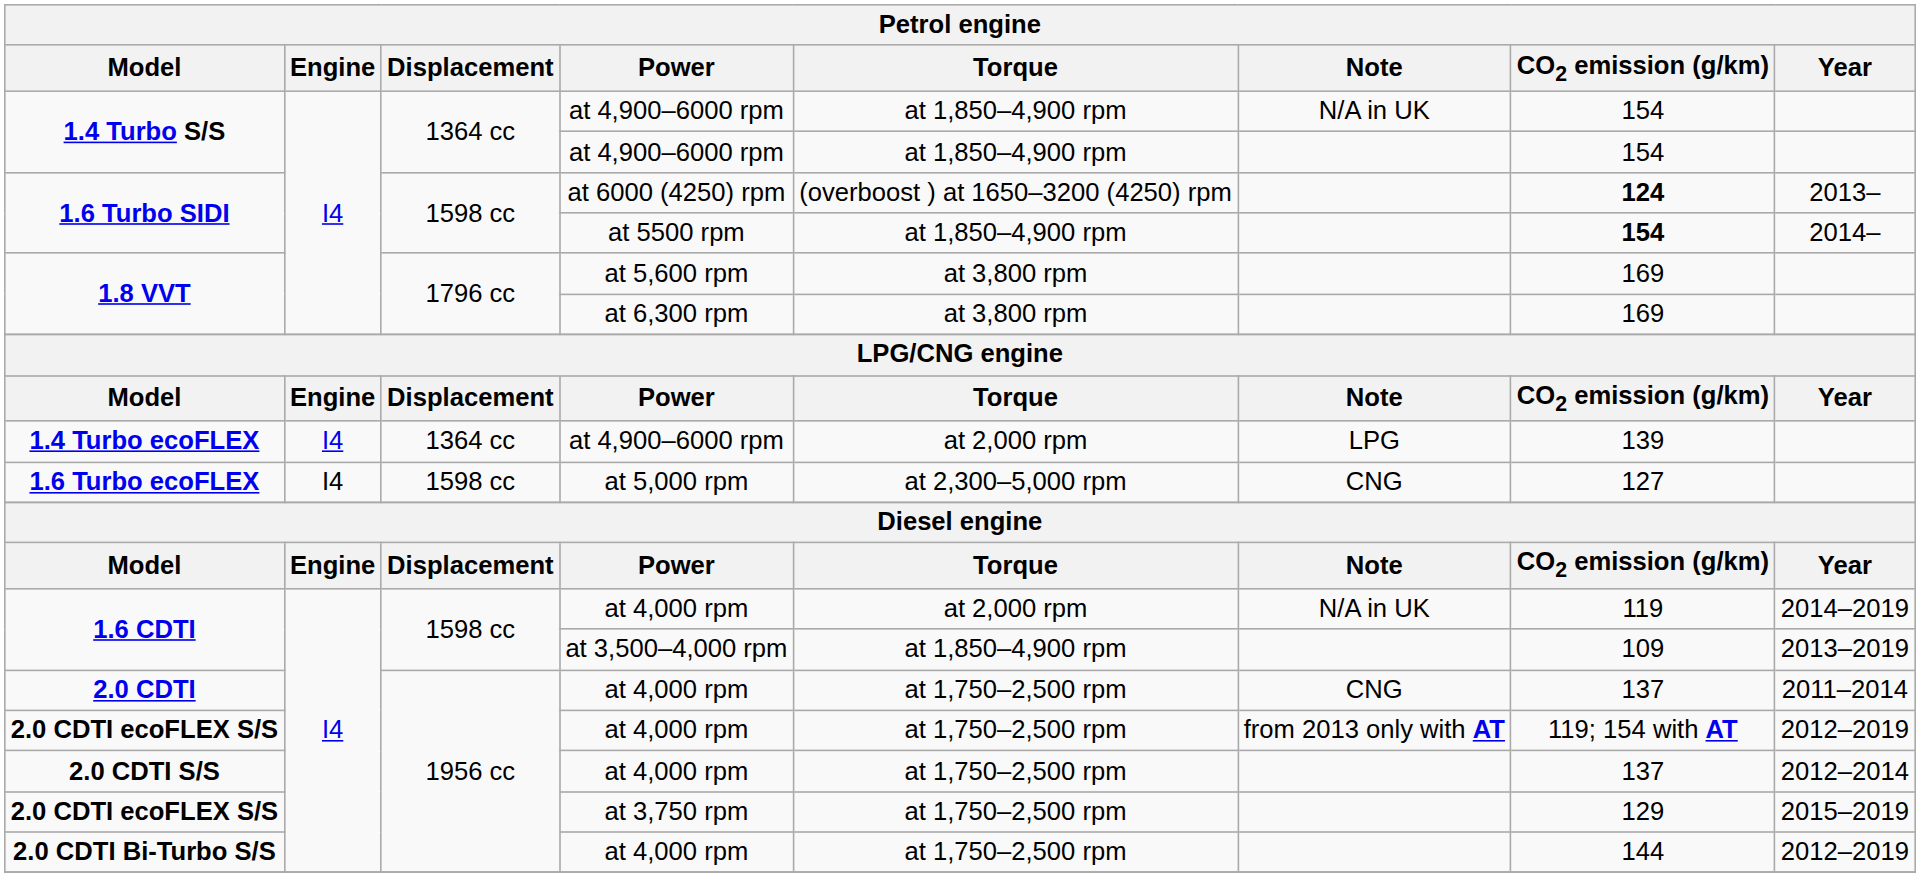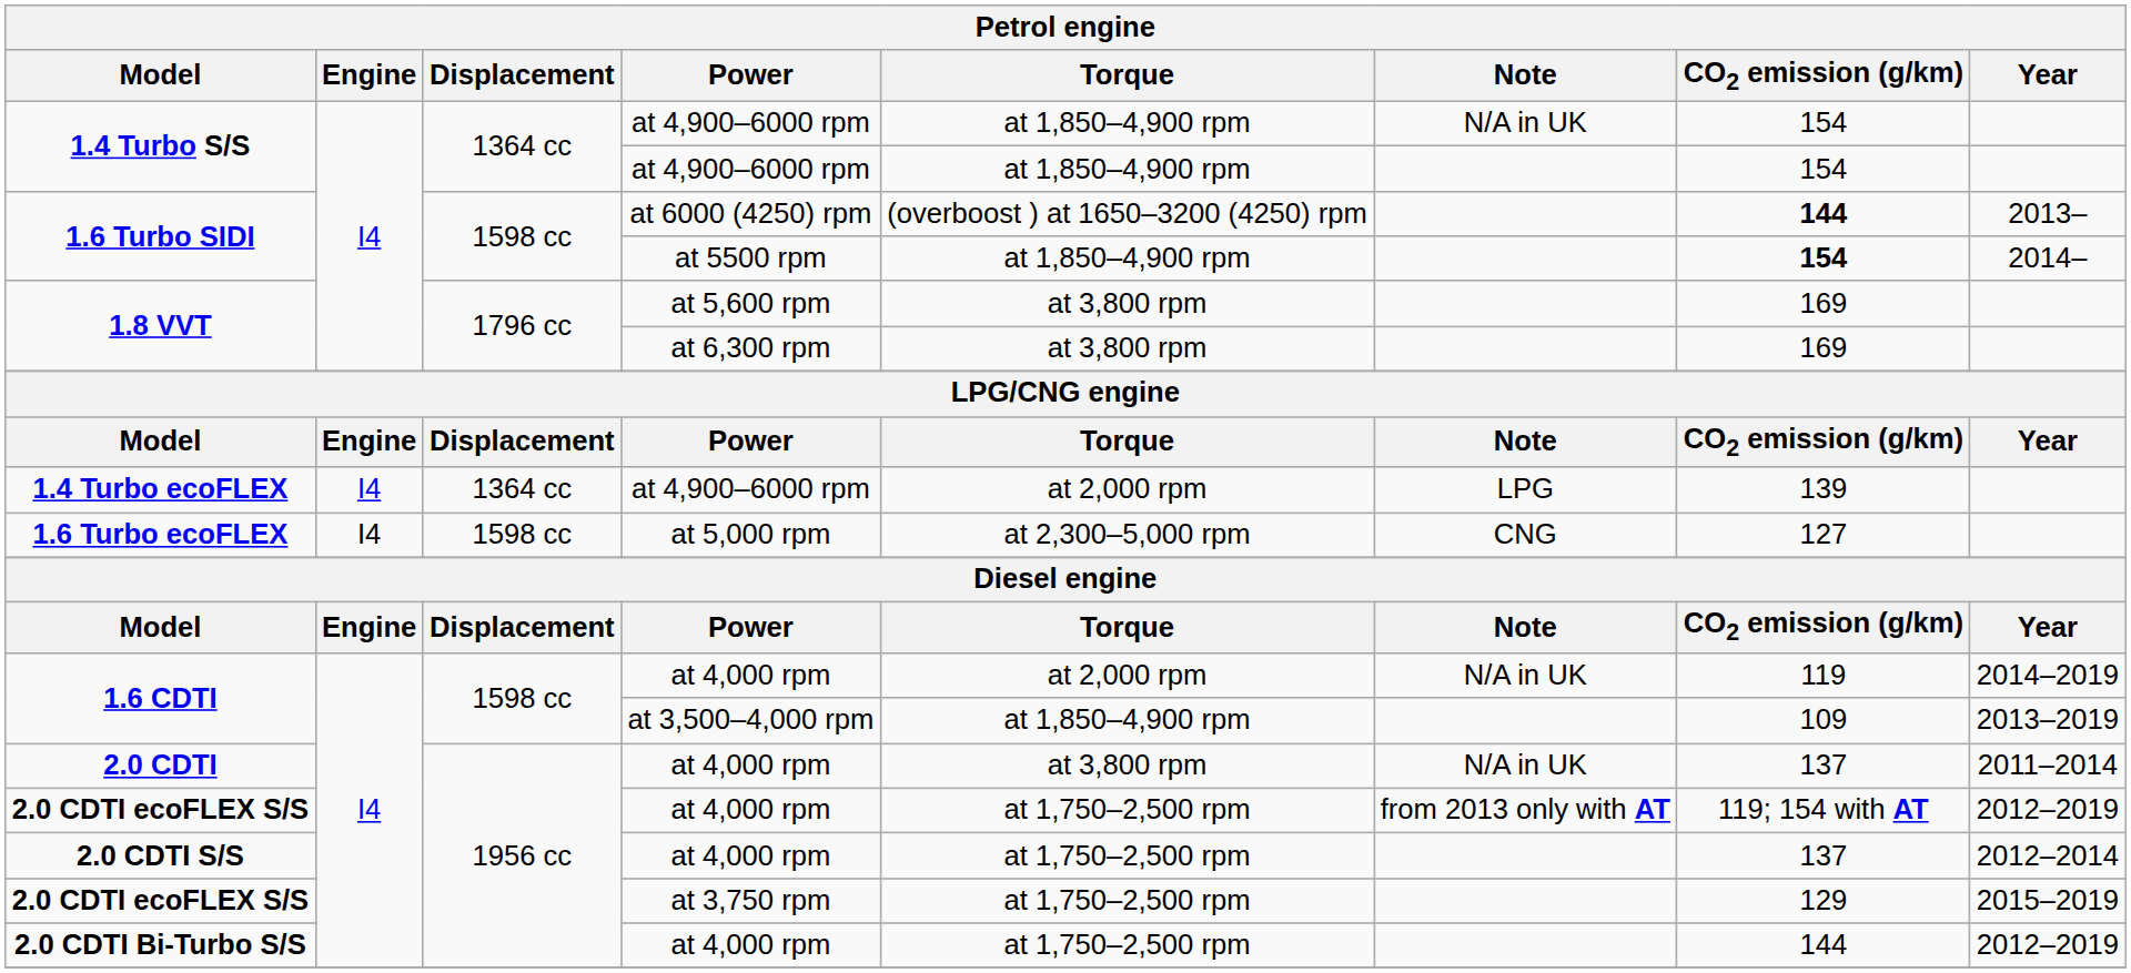1.6 Turbo SIDI / at 6000 (4250) rpm | CO2 emission (g/km): 124 -> 144
2.0 CDTI | Torque: at 1,750–2,500 rpm -> at 3,800 rpm
2.0 CDTI | Note: CNG -> N/A in UK
